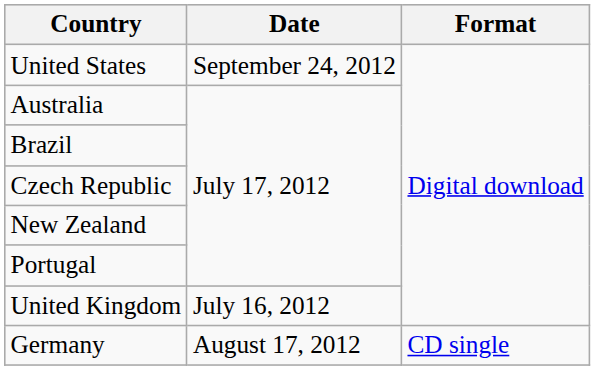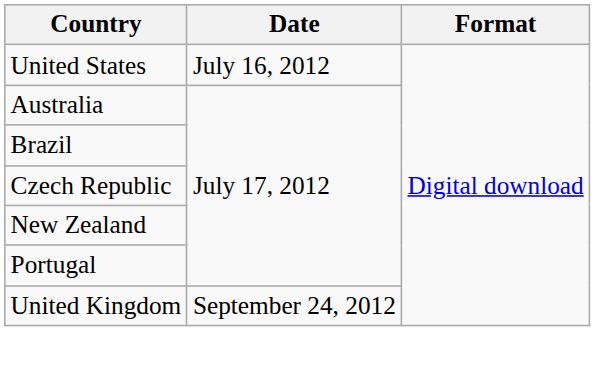United States | Date: September 24, 2012 -> July 16, 2012
United Kingdom | Date: July 16, 2012 -> September 24, 2012
- row: Germany | August 17, 2012 | CD single
